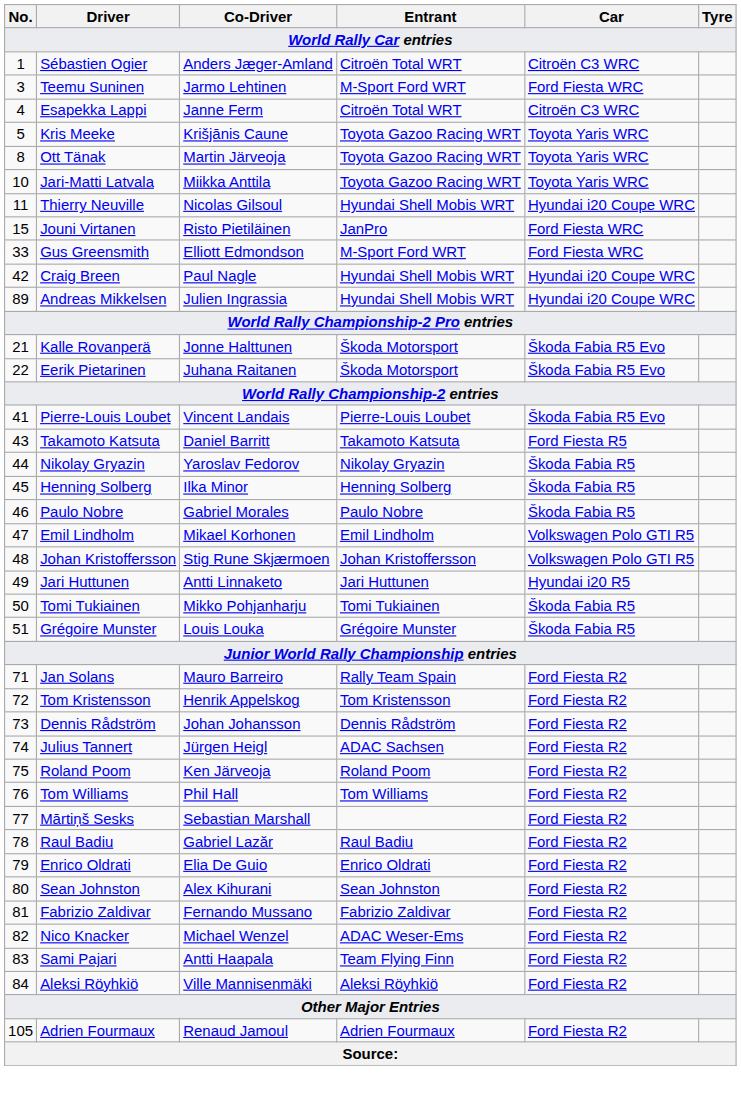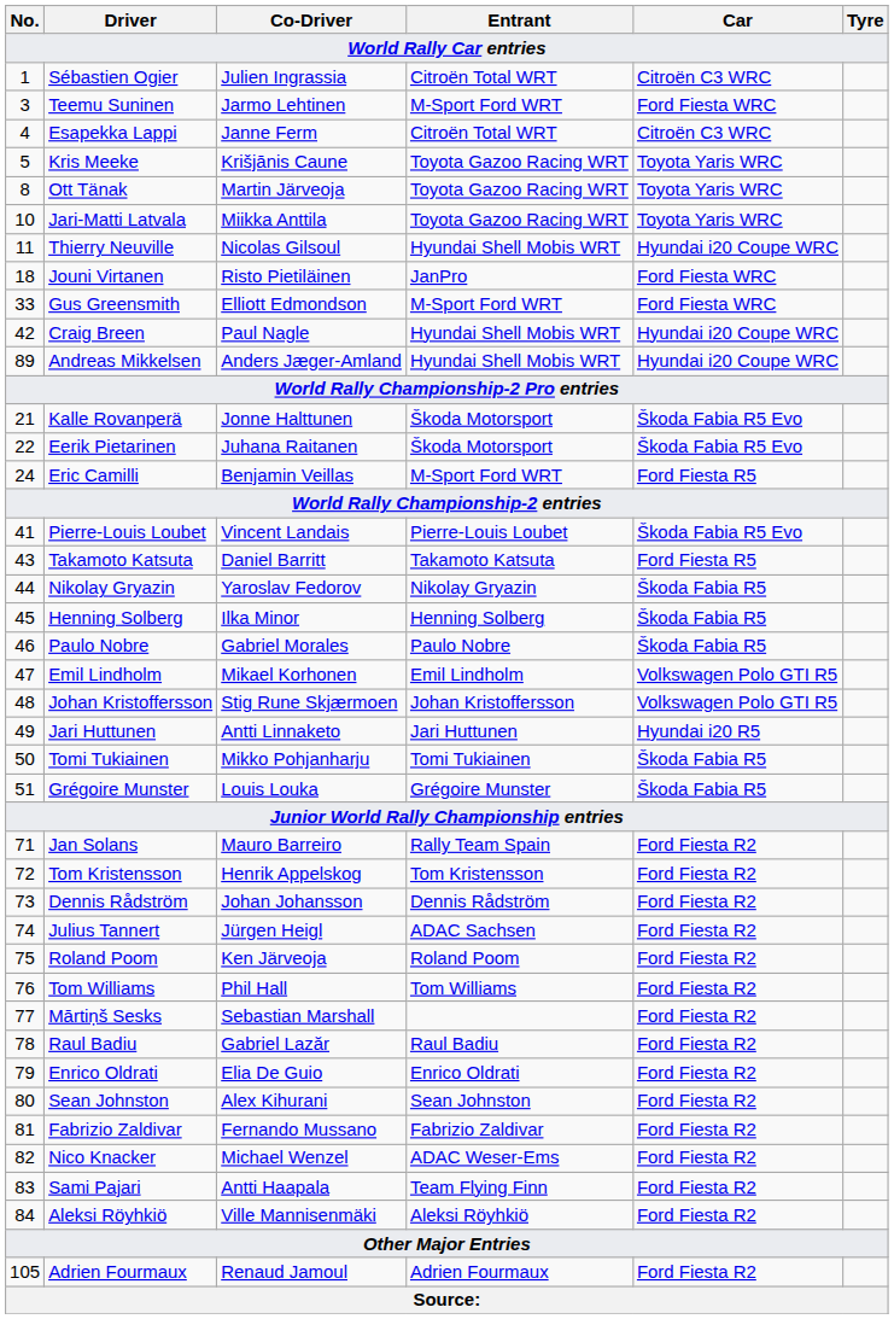Sébastien Ogier | Co-Driver: Anders Jæger-Amland -> Julien Ingrassia
Jouni Virtanen | No.: 15 -> 18
Andreas Mikkelsen | Co-Driver: Julien Ingrassia -> Anders Jæger-Amland
+ row: 24 | Eric Camilli | Benjamin Veillas | M-Sport Ford WRT | Ford Fiesta R5
